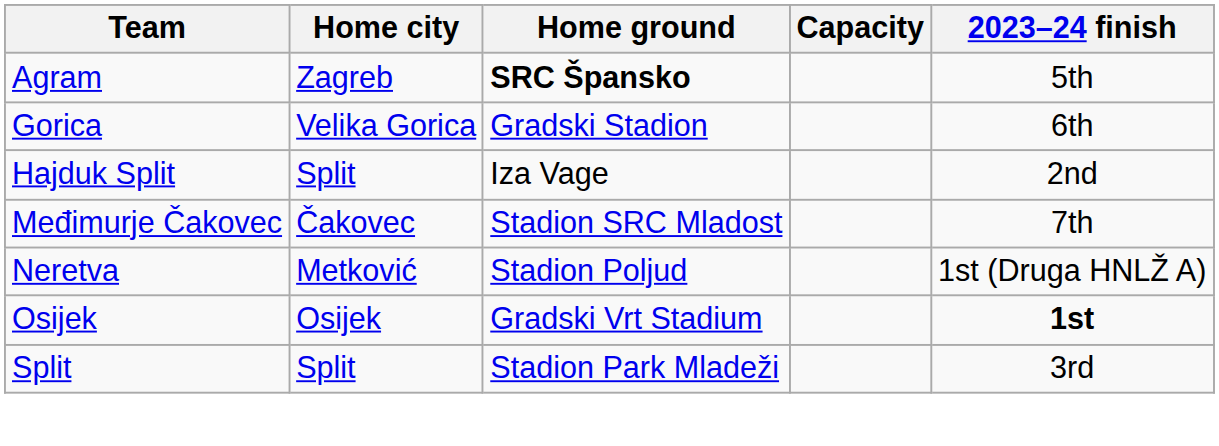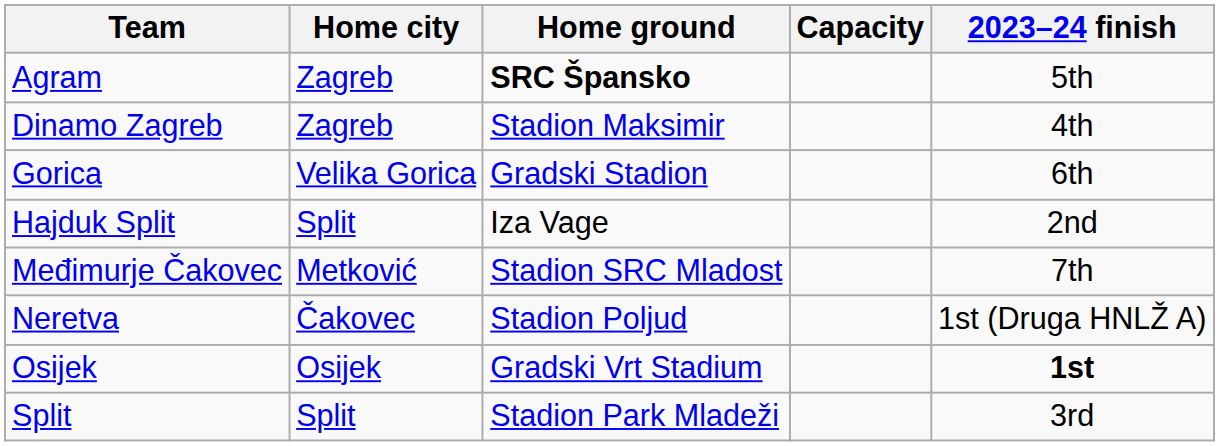+ row: Dinamo Zagreb | Zagreb | Stadion Maksimir | 4th
Međimurje Čakovec | Home city: Čakovec -> Metković
Neretva | Home city: Metković -> Čakovec
